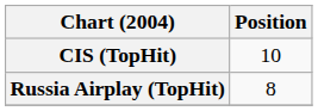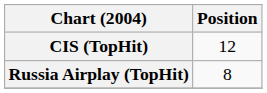CIS (TopHit) | Position: 10 -> 12
